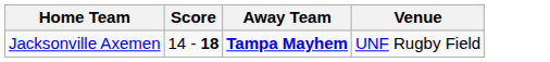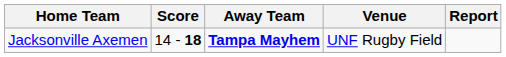+ column: Report
